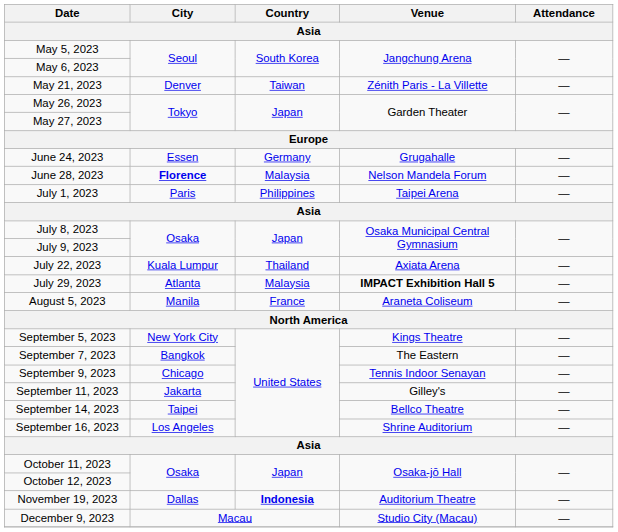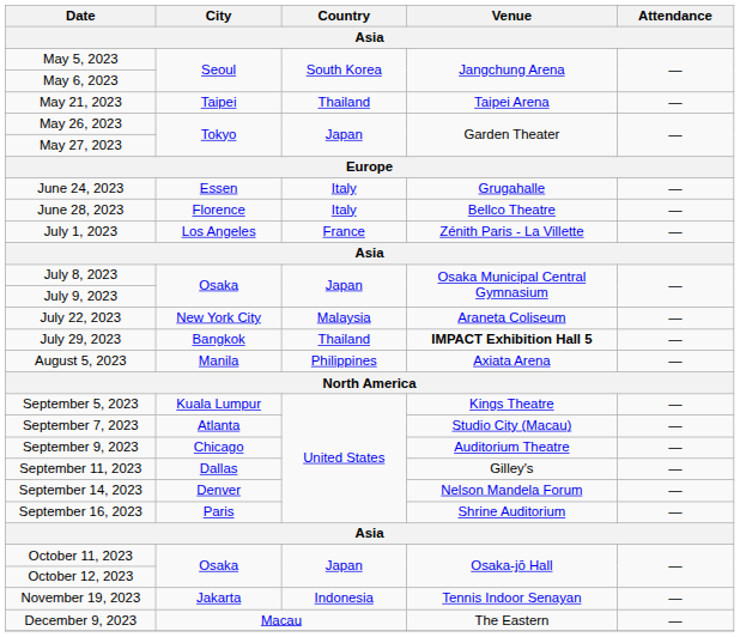May 21, 2023 | City: Denver -> Taipei
May 21, 2023 | Country: Taiwan -> Thailand
May 21, 2023 | Venue: Zénith Paris - La Villette -> Taipei Arena
June 24, 2023 | Country: Germany -> Italy
June 28, 2023 | City: bold -> normal
June 28, 2023 | Country: Malaysia -> Italy
June 28, 2023 | Venue: Nelson Mandela Forum -> Bellco Theatre
July 1, 2023 | City: Paris -> Los Angeles
July 1, 2023 | Country: Philippines -> France
July 1, 2023 | Venue: Taipei Arena -> Zénith Paris - La Villette
July 22, 2023 | City: Kuala Lumpur -> New York City
July 22, 2023 | Country: Thailand -> Malaysia
July 22, 2023 | Venue: Axiata Arena -> Araneta Coliseum
July 29, 2023 | City: Atlanta -> Bangkok
July 29, 2023 | Country: Malaysia -> Thailand
August 5, 2023 | Country: France -> Philippines
August 5, 2023 | Venue: Araneta Coliseum -> Axiata Arena
September 5, 2023 | City: New York City -> Kuala Lumpur
September 7, 2023 | City: Bangkok -> Atlanta
September 7, 2023 | Venue: The Eastern -> Studio City (Macau)
September 9, 2023 | Venue: Tennis Indoor Senayan -> Auditorium Theatre
September 11, 2023 | City: Jakarta -> Dallas
September 14, 2023 | City: Taipei -> Denver
September 14, 2023 | Venue: Bellco Theatre -> Nelson Mandela Forum
September 16, 2023 | City: Los Angeles -> Paris
November 19, 2023 | City: Dallas -> Jakarta
November 19, 2023 | Country: bold -> normal
November 19, 2023 | Venue: Auditorium Theatre -> Tennis Indoor Senayan
December 9, 2023 | Venue: Studio City (Macau) -> The Eastern
